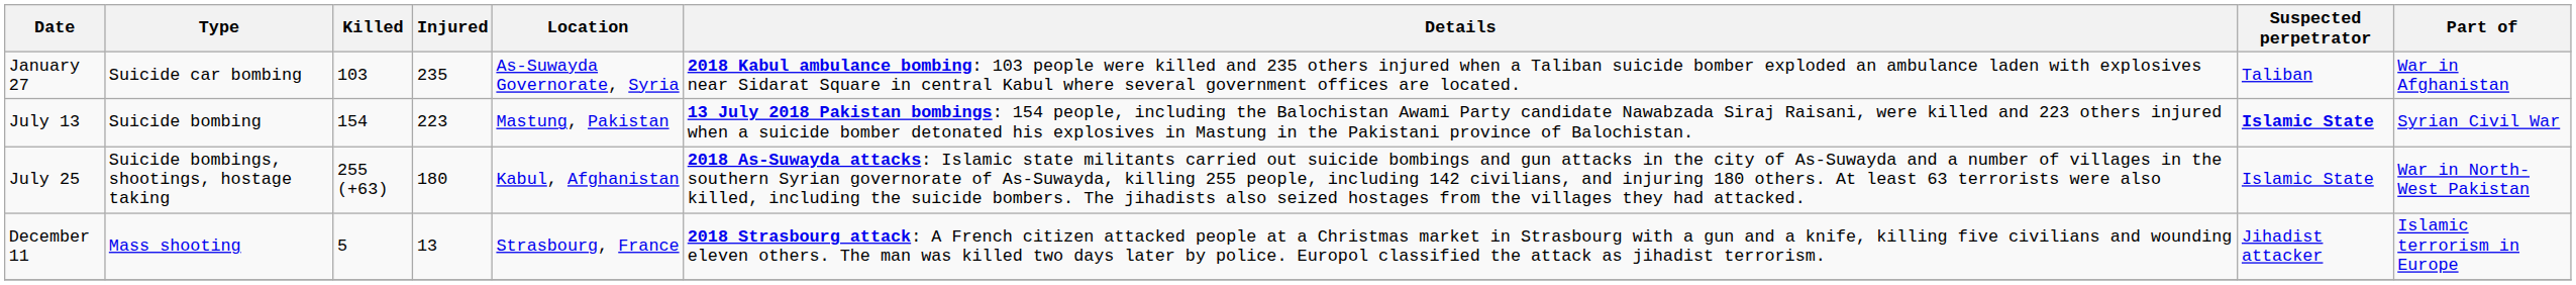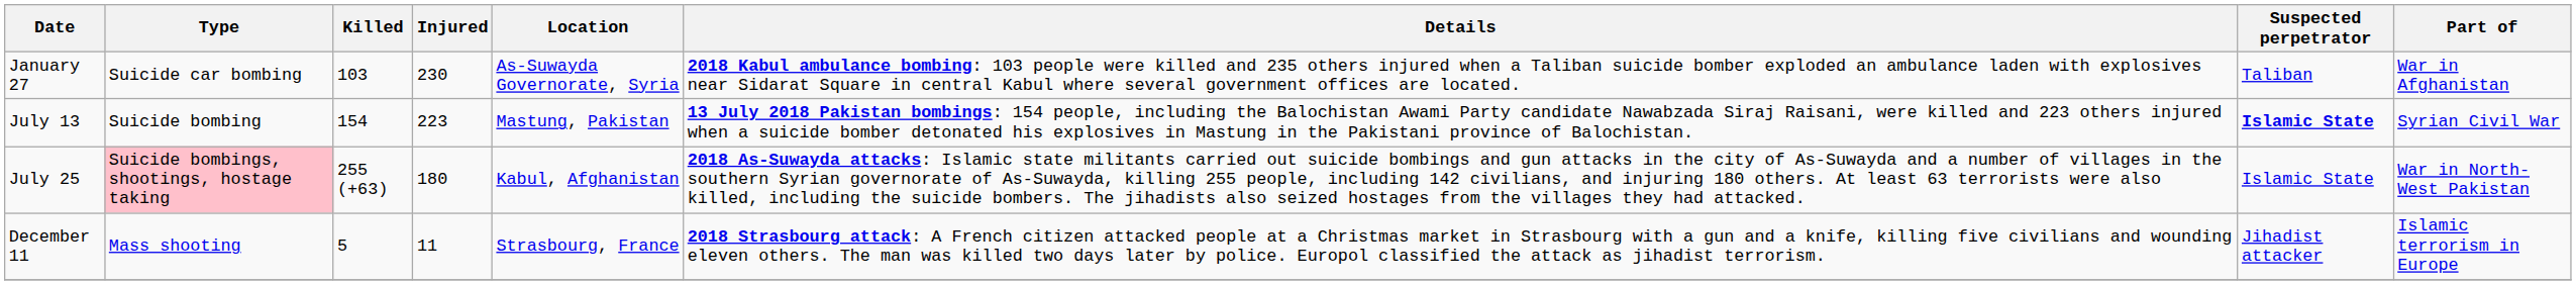January 27 | Injured: 235 -> 230
July 25 | Type: no background -> pink background
December 11 | Injured: 13 -> 11
